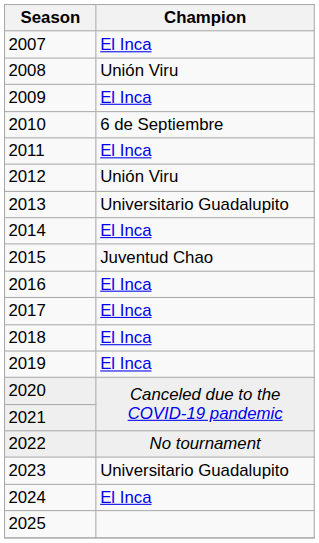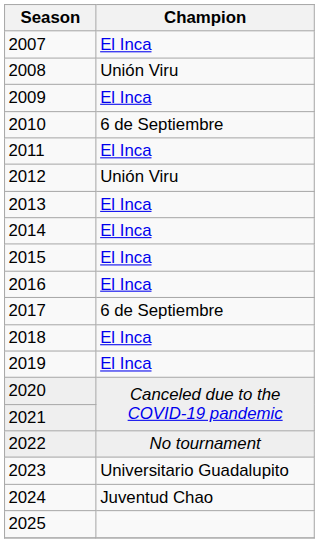2013 | Champion: Universitario Guadalupito -> El Inca
2015 | Champion: Juventud Chao -> El Inca
2017 | Champion: El Inca -> 6 de Septiembre
2024 | Champion: El Inca -> Juventud Chao
